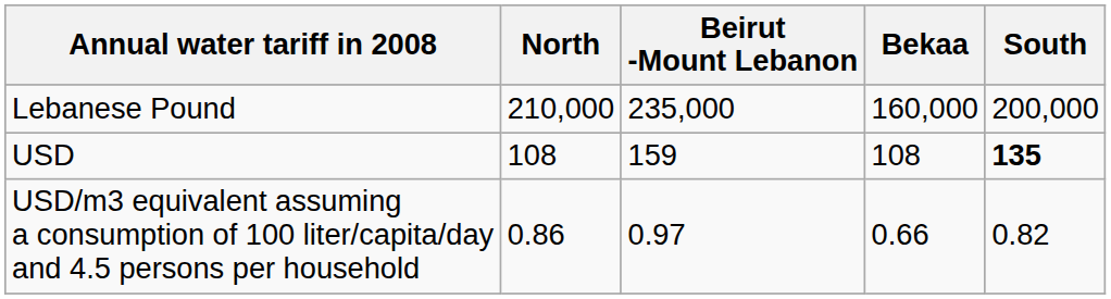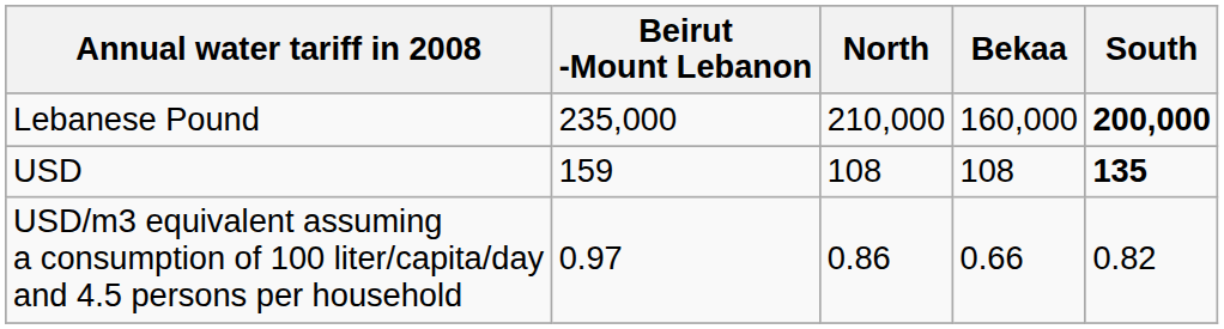columns swapped: Beirut -Mount Lebanon <-> North
Lebanese Pound | South: normal -> bold
